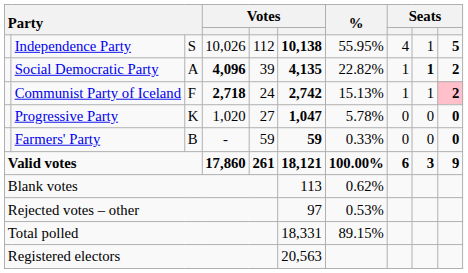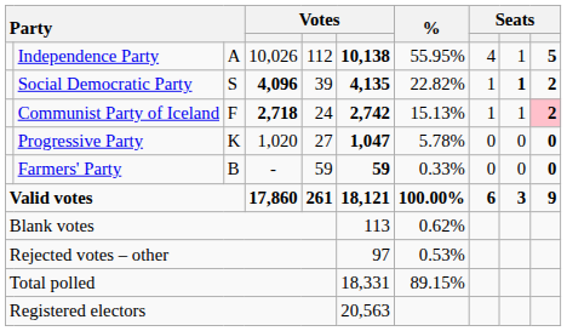Independence Party | column 3: S -> A
Social Democratic Party | column 3: A -> S
